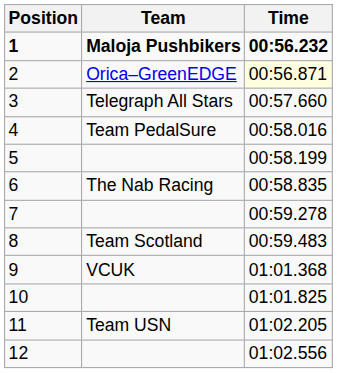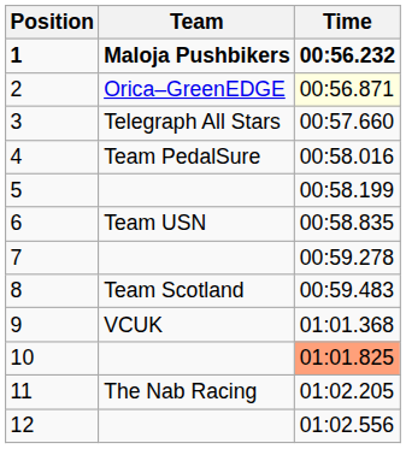6 | Team: The Nab Racing -> Team USN
10 | Time: no background -> lightsalmon background
11 | Team: Team USN -> The Nab Racing
